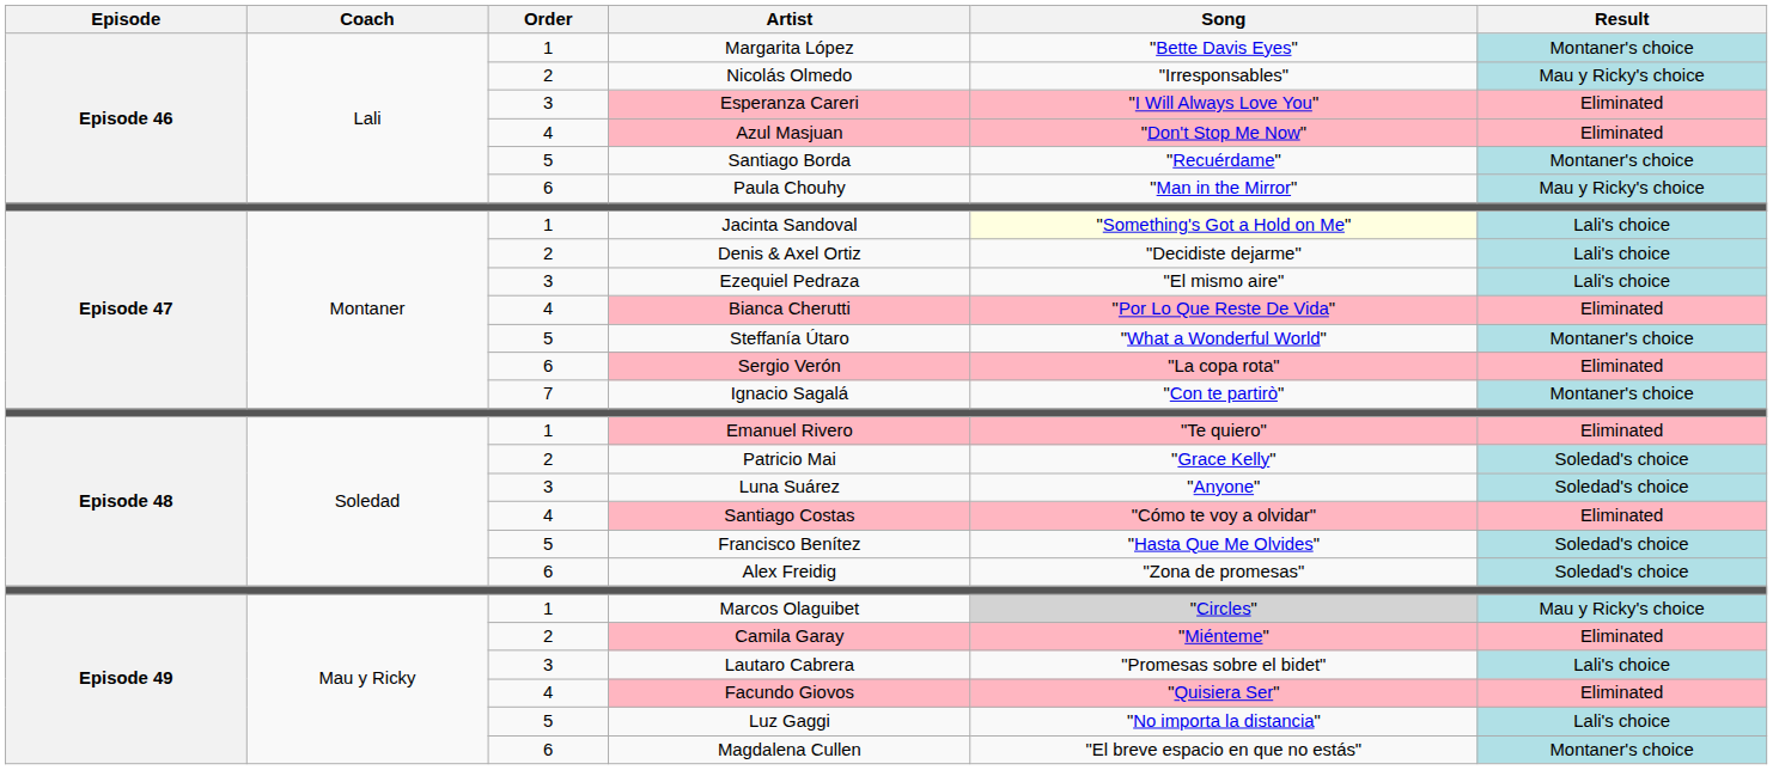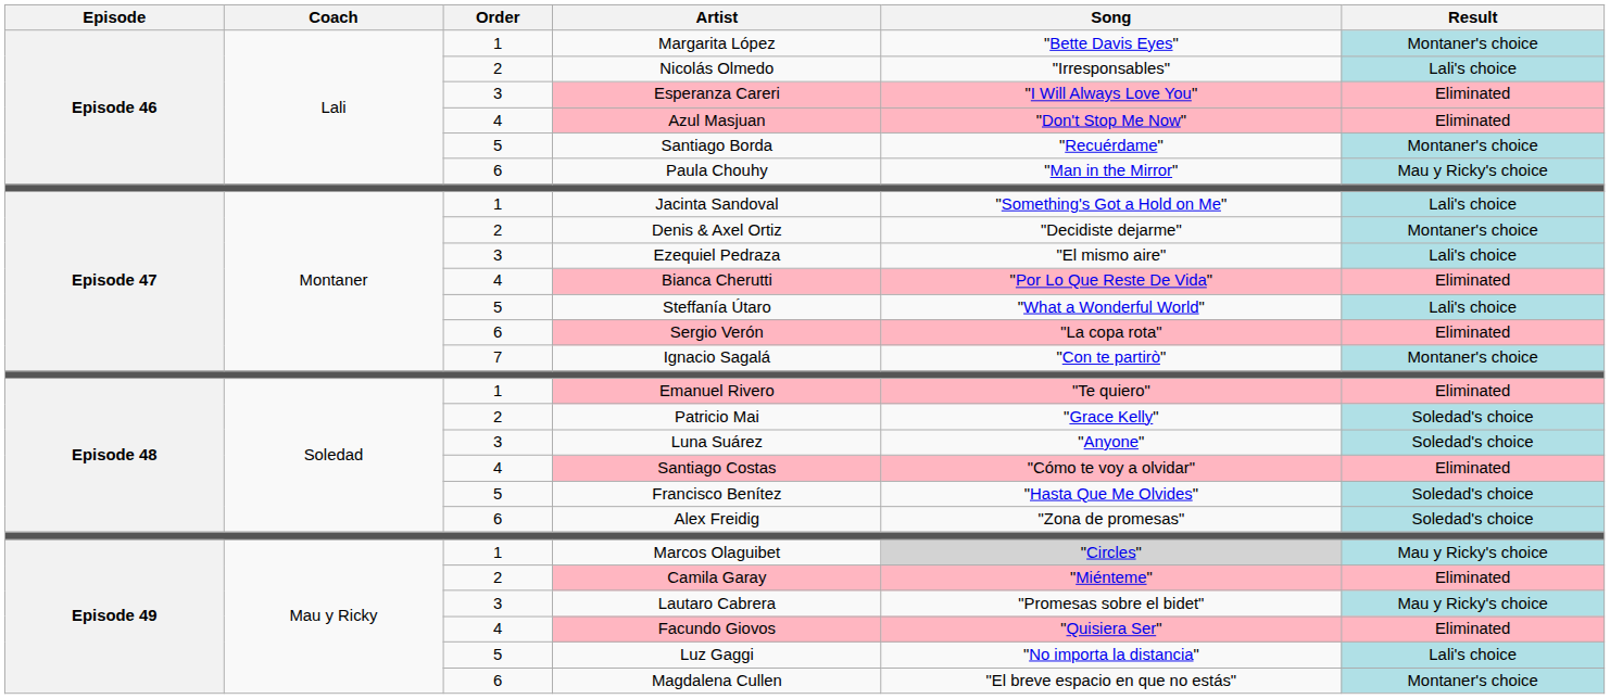Nicolás Olmedo | Result: Mau y Ricky's choice -> Lali's choice
Jacinta Sandoval | Song: lightyellow background -> no background
Denis & Axel Ortiz | Result: Lali's choice -> Montaner's choice
Steffanía Útaro | Result: Montaner's choice -> Lali's choice
Lautaro Cabrera | Result: Lali's choice -> Mau y Ricky's choice
